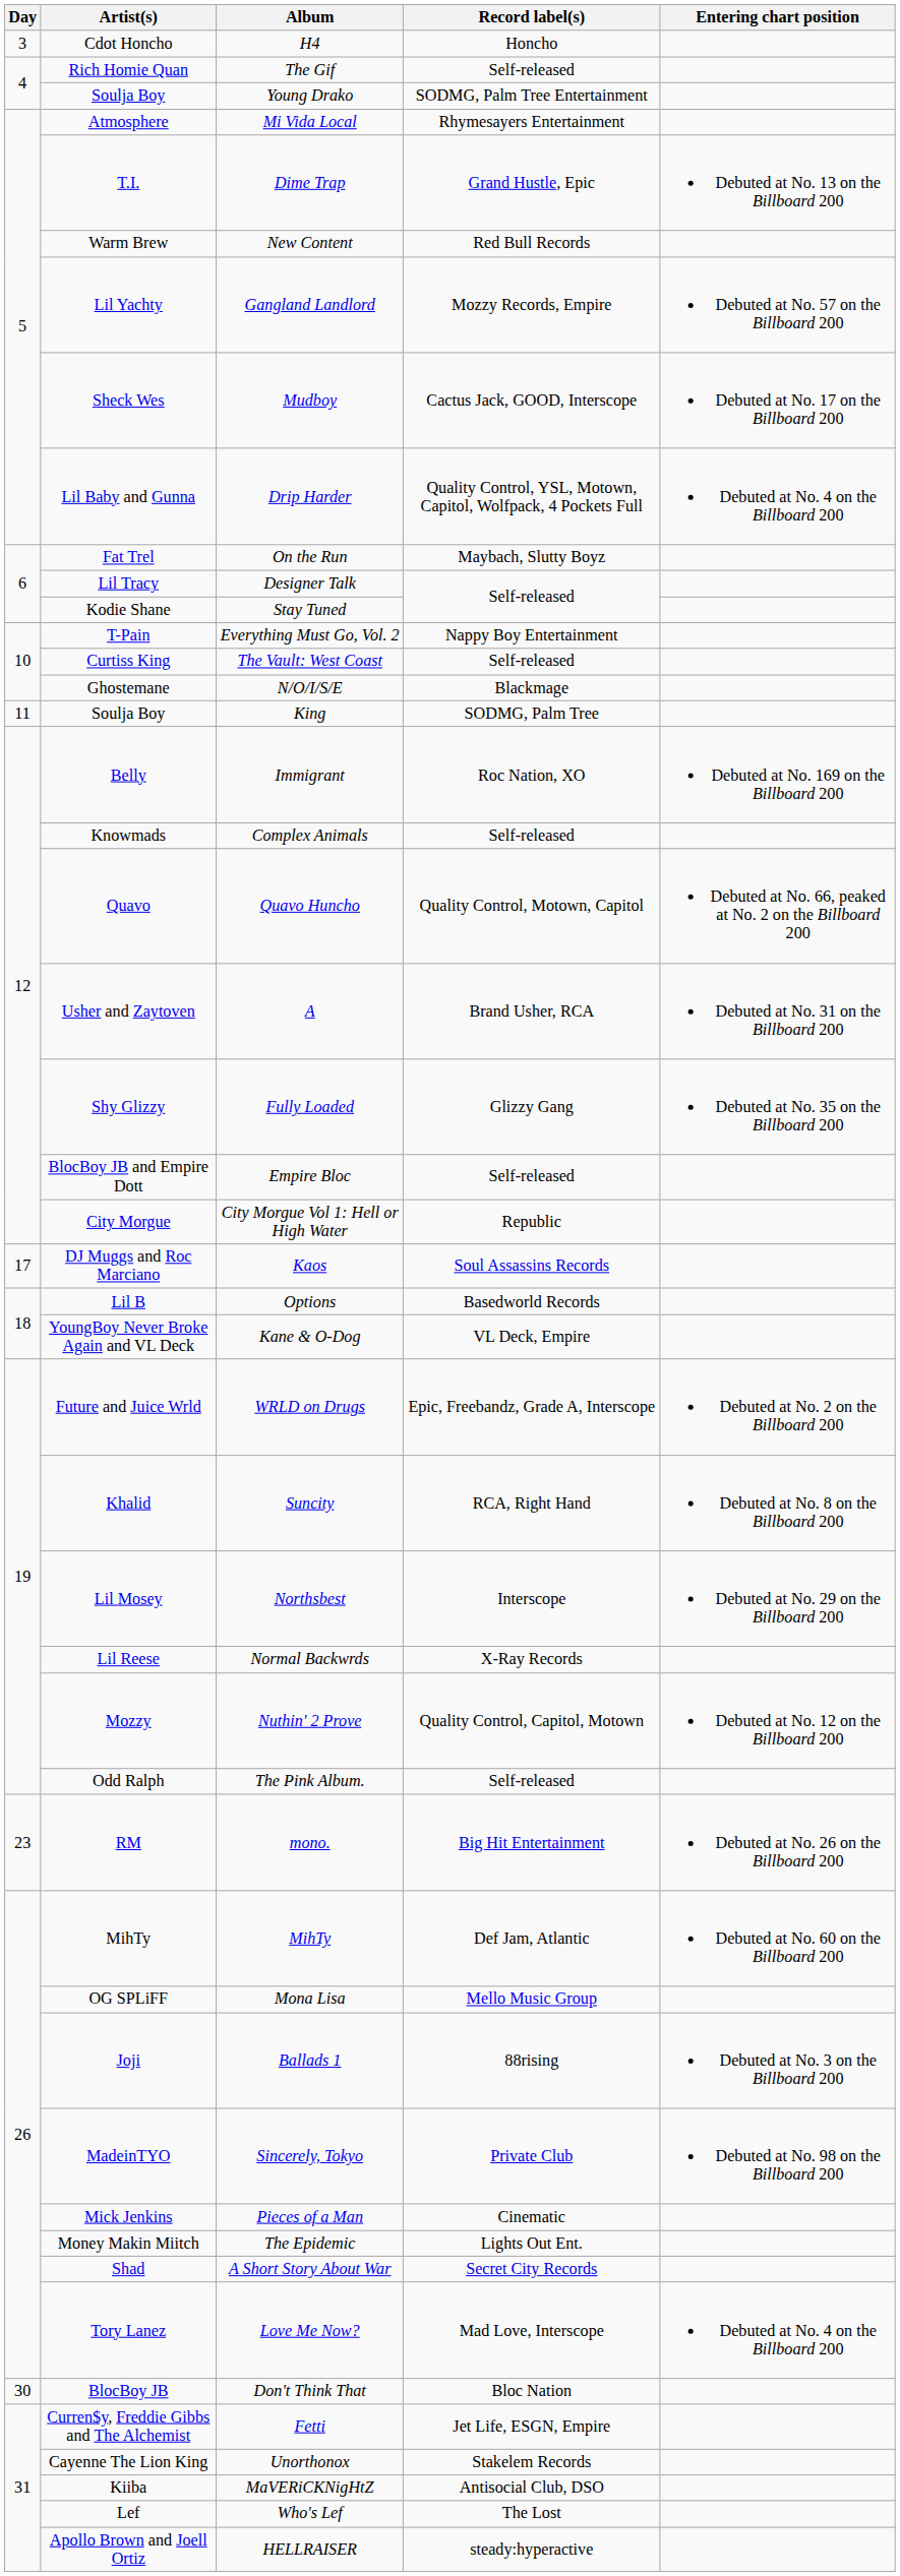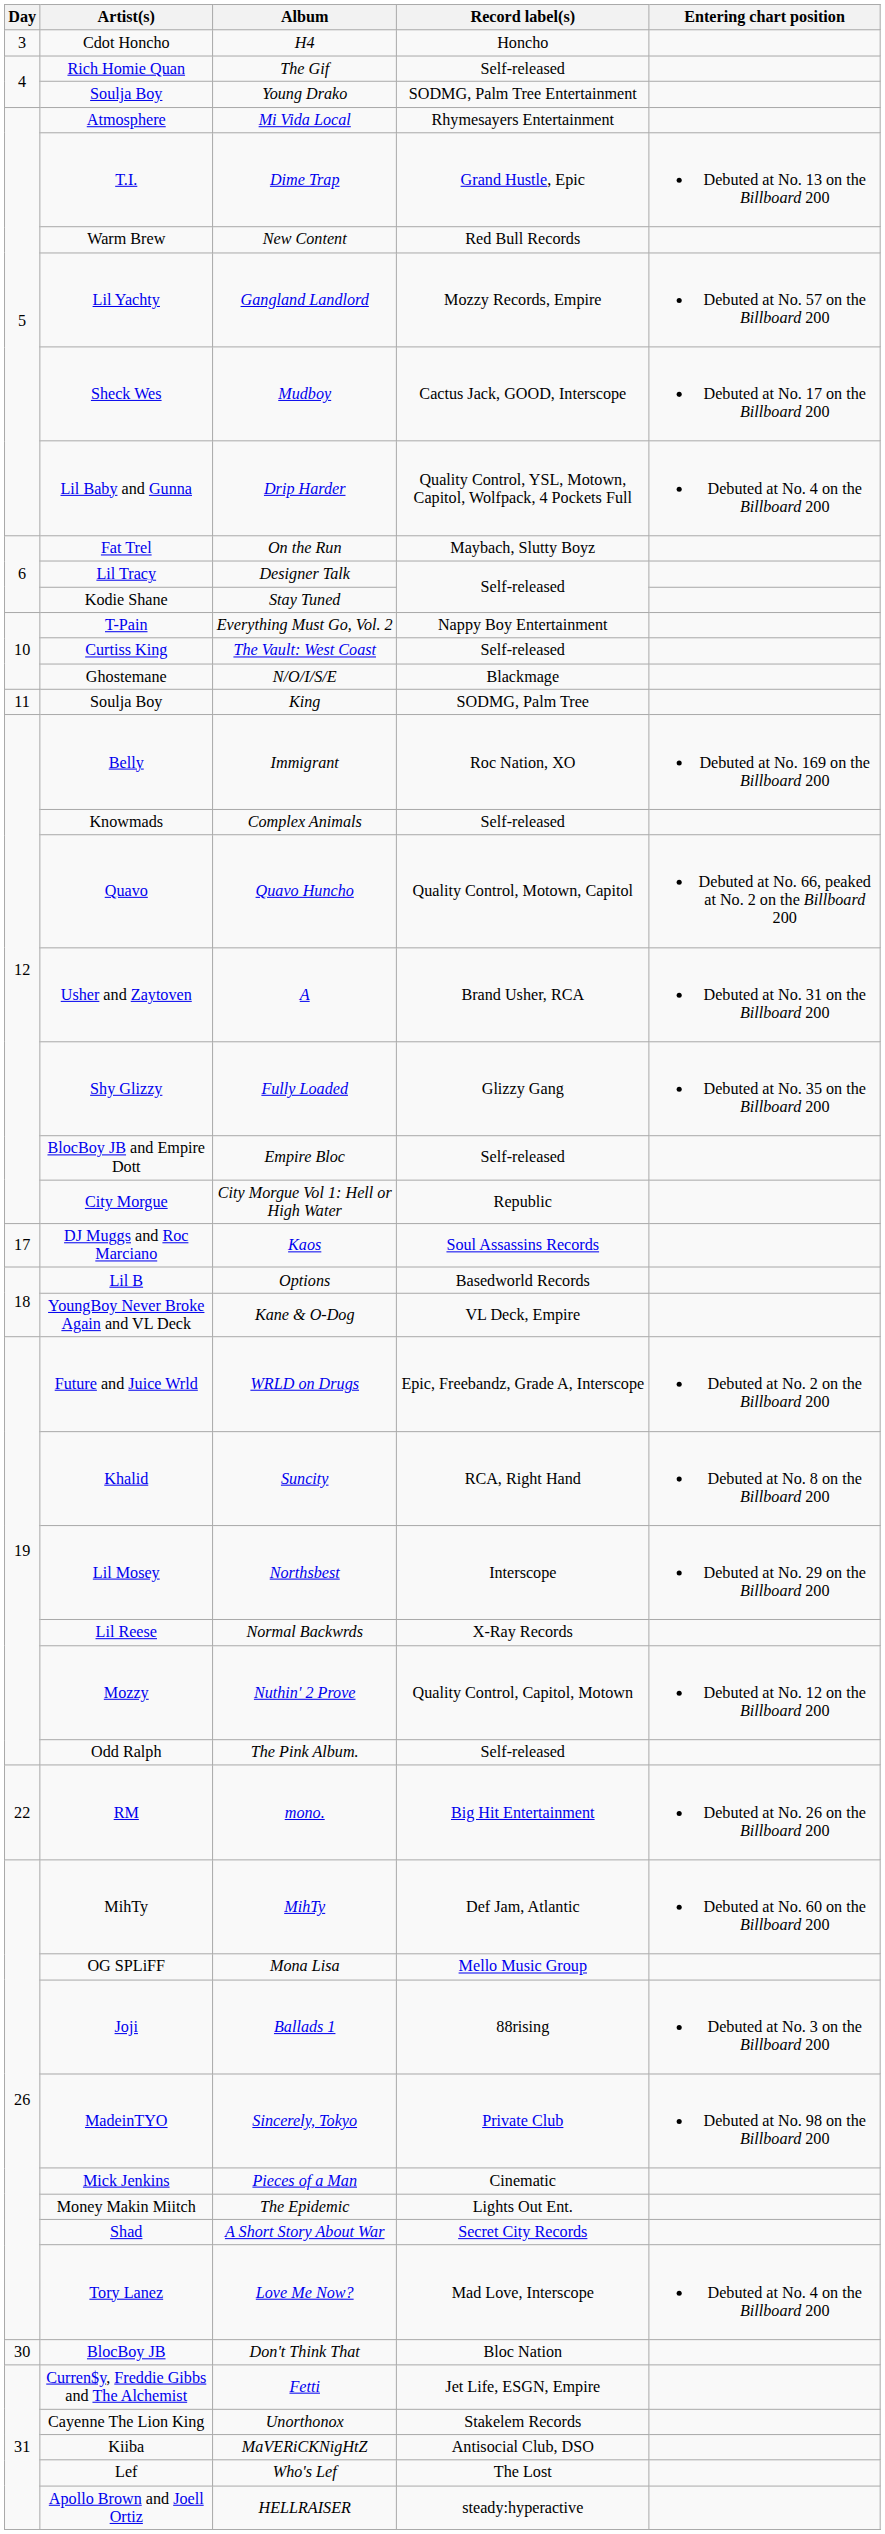mono. | Day: 23 -> 22
